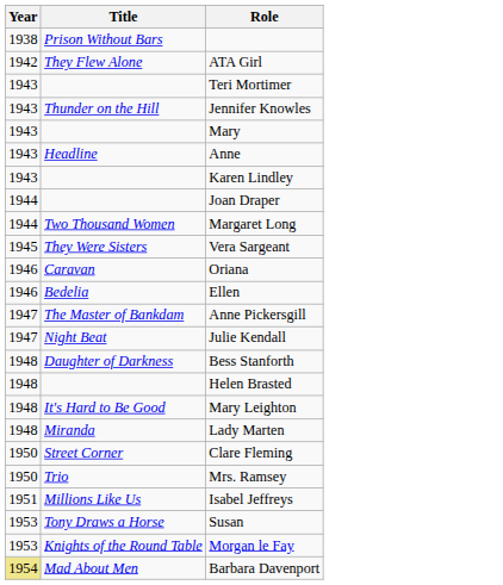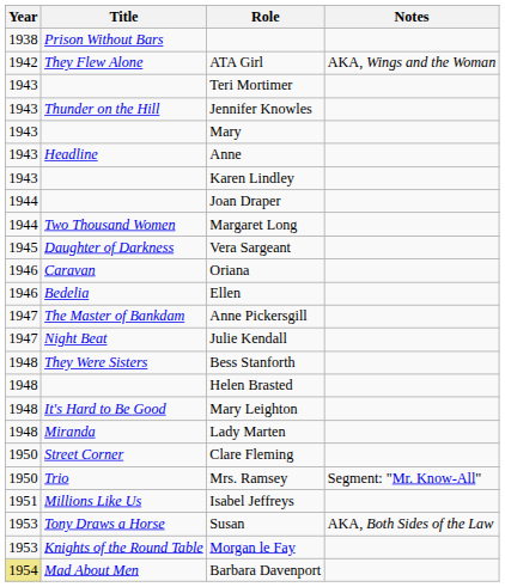+ column: Notes | AKA, Wings and the Woman | Segment: "Mr. Know-All" | AKA, Both Sides of the Law
Vera Sargeant | Title: They Were Sisters -> Daughter of Darkness
Bess Stanforth | Title: Daughter of Darkness -> They Were Sisters
